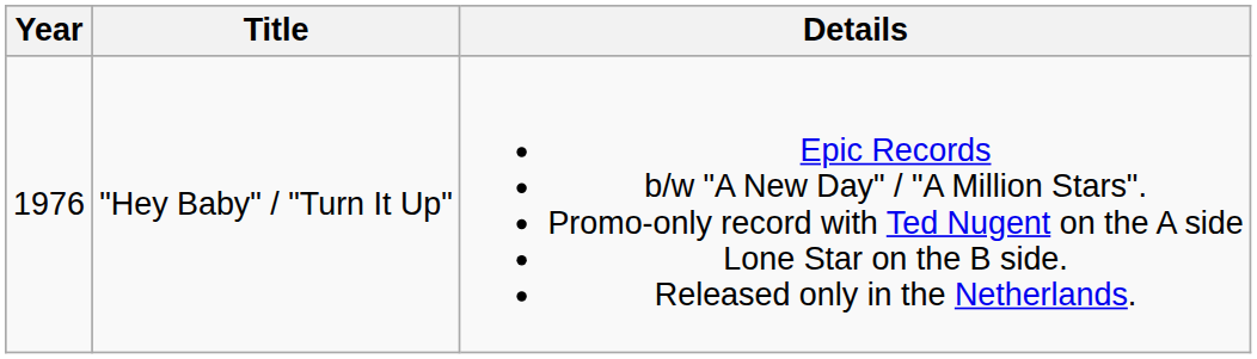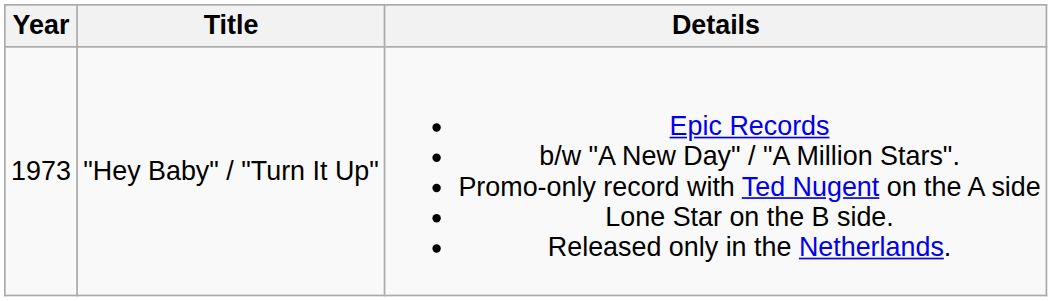"Hey Baby" / "Turn It Up" | Year: 1976 -> 1973
